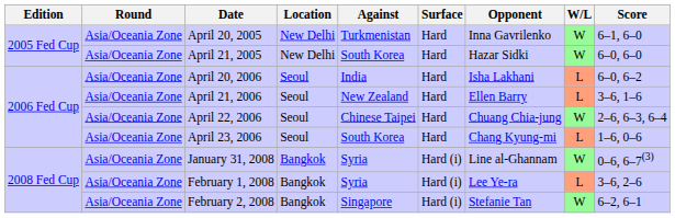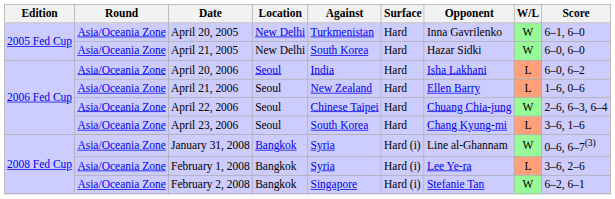April 21, 2006 | Score: 3–6, 1–6 -> 1–6, 0–6
April 23, 2006 | Score: 1–6, 0–6 -> 3–6, 1–6
